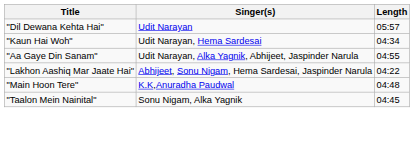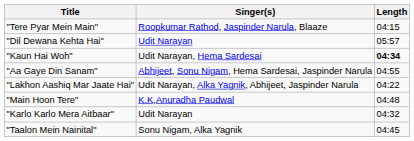+ row: "Tere Pyar Mein Main" | Roopkumar Rathod, Jaspinder Narula, Blaaze | 04:15
"Kaun Hai Woh" | Length: normal -> bold
"Aa Gaye Din Sanam" | Singer(s): Udit Narayan, Alka Yagnik, Abhijeet, Jaspinder Narula -> Abhijeet, Sonu Nigam, Hema Sardesai, Jaspinder Narula
"Lakhon Aashiq Mar Jaate Hai" | Singer(s): Abhijeet, Sonu Nigam, Hema Sardesai, Jaspinder Narula -> Udit Narayan, Alka Yagnik, Abhijeet, Jaspinder Narula
+ row: "Karlo Karlo Mera Aitbaar" | Udit Narayan | 04:32
